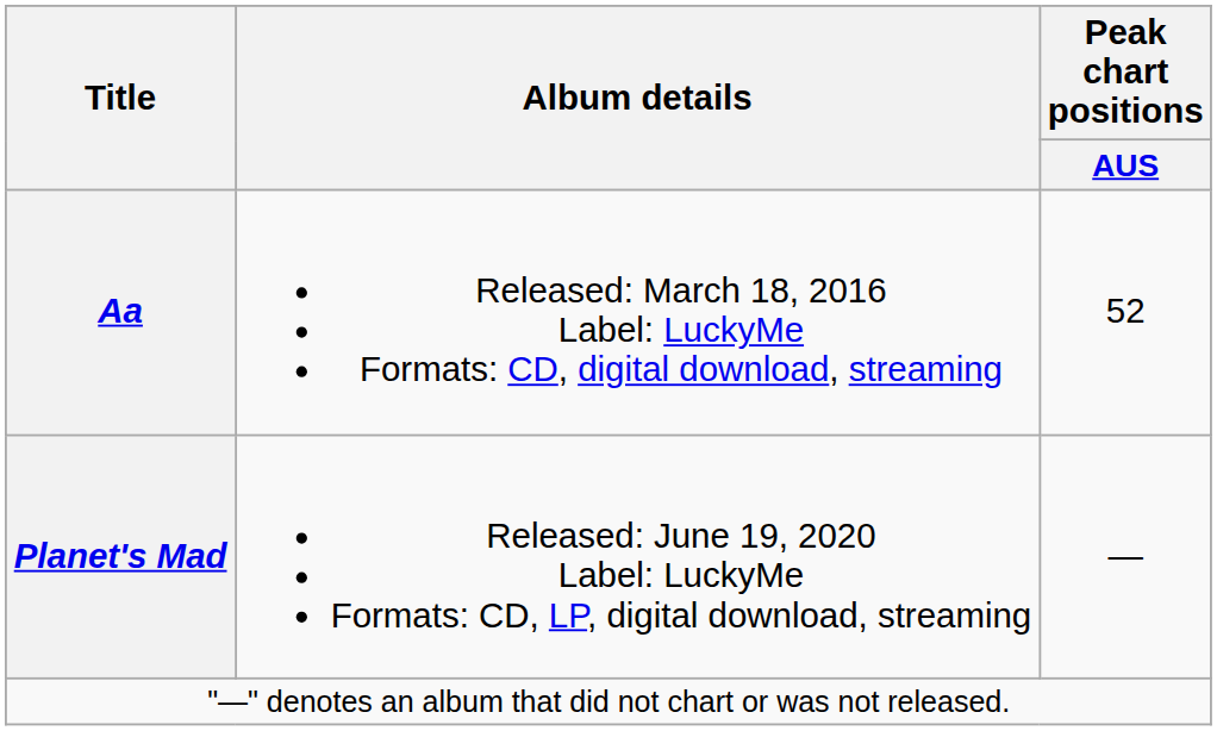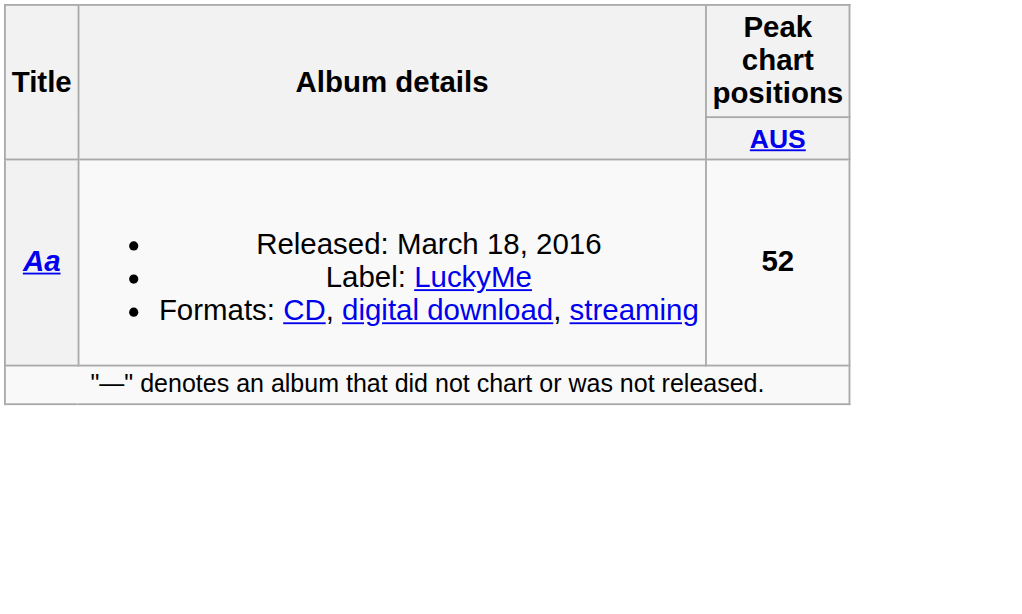Aa | Peak chart positions / AUS: normal -> bold
- row: Planet's Mad | Released: June 19, 2020 Label: LuckyMe Formats: CD, LP, digital download, streaming | —
